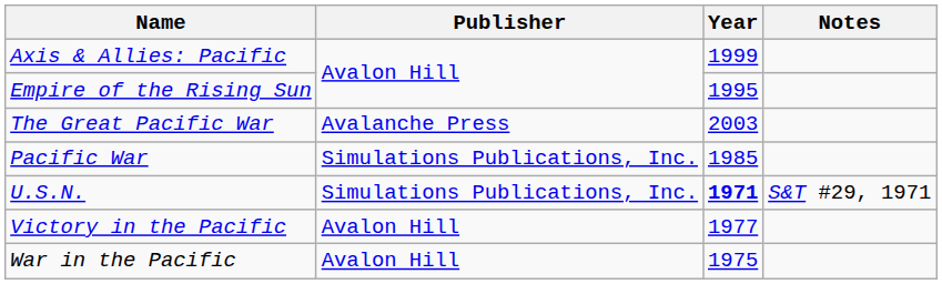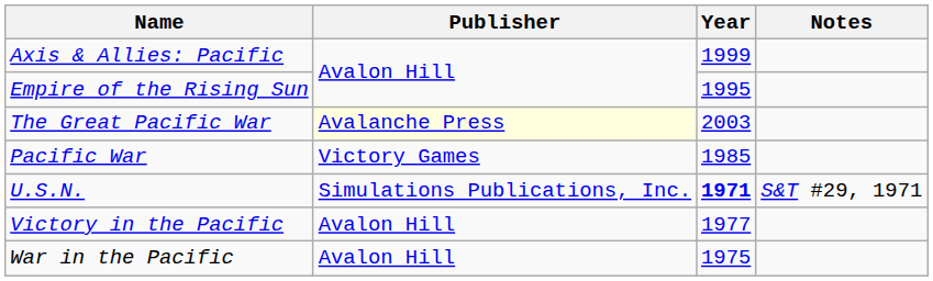The Great Pacific War | Publisher: no background -> lightyellow background
Pacific War | Publisher: Simulations Publications, Inc. -> Victory Games
